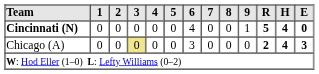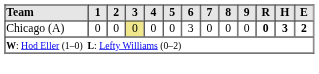- row: Cincinnati (N) | 0 | 0 | 0 | 0 | 0 | 4 | 0 | 0 | 1 | 5 | 4 | 0
Chicago (A) | R: 2 -> 0
Chicago (A) | H: 4 -> 3
Chicago (A) | E: 3 -> 2
